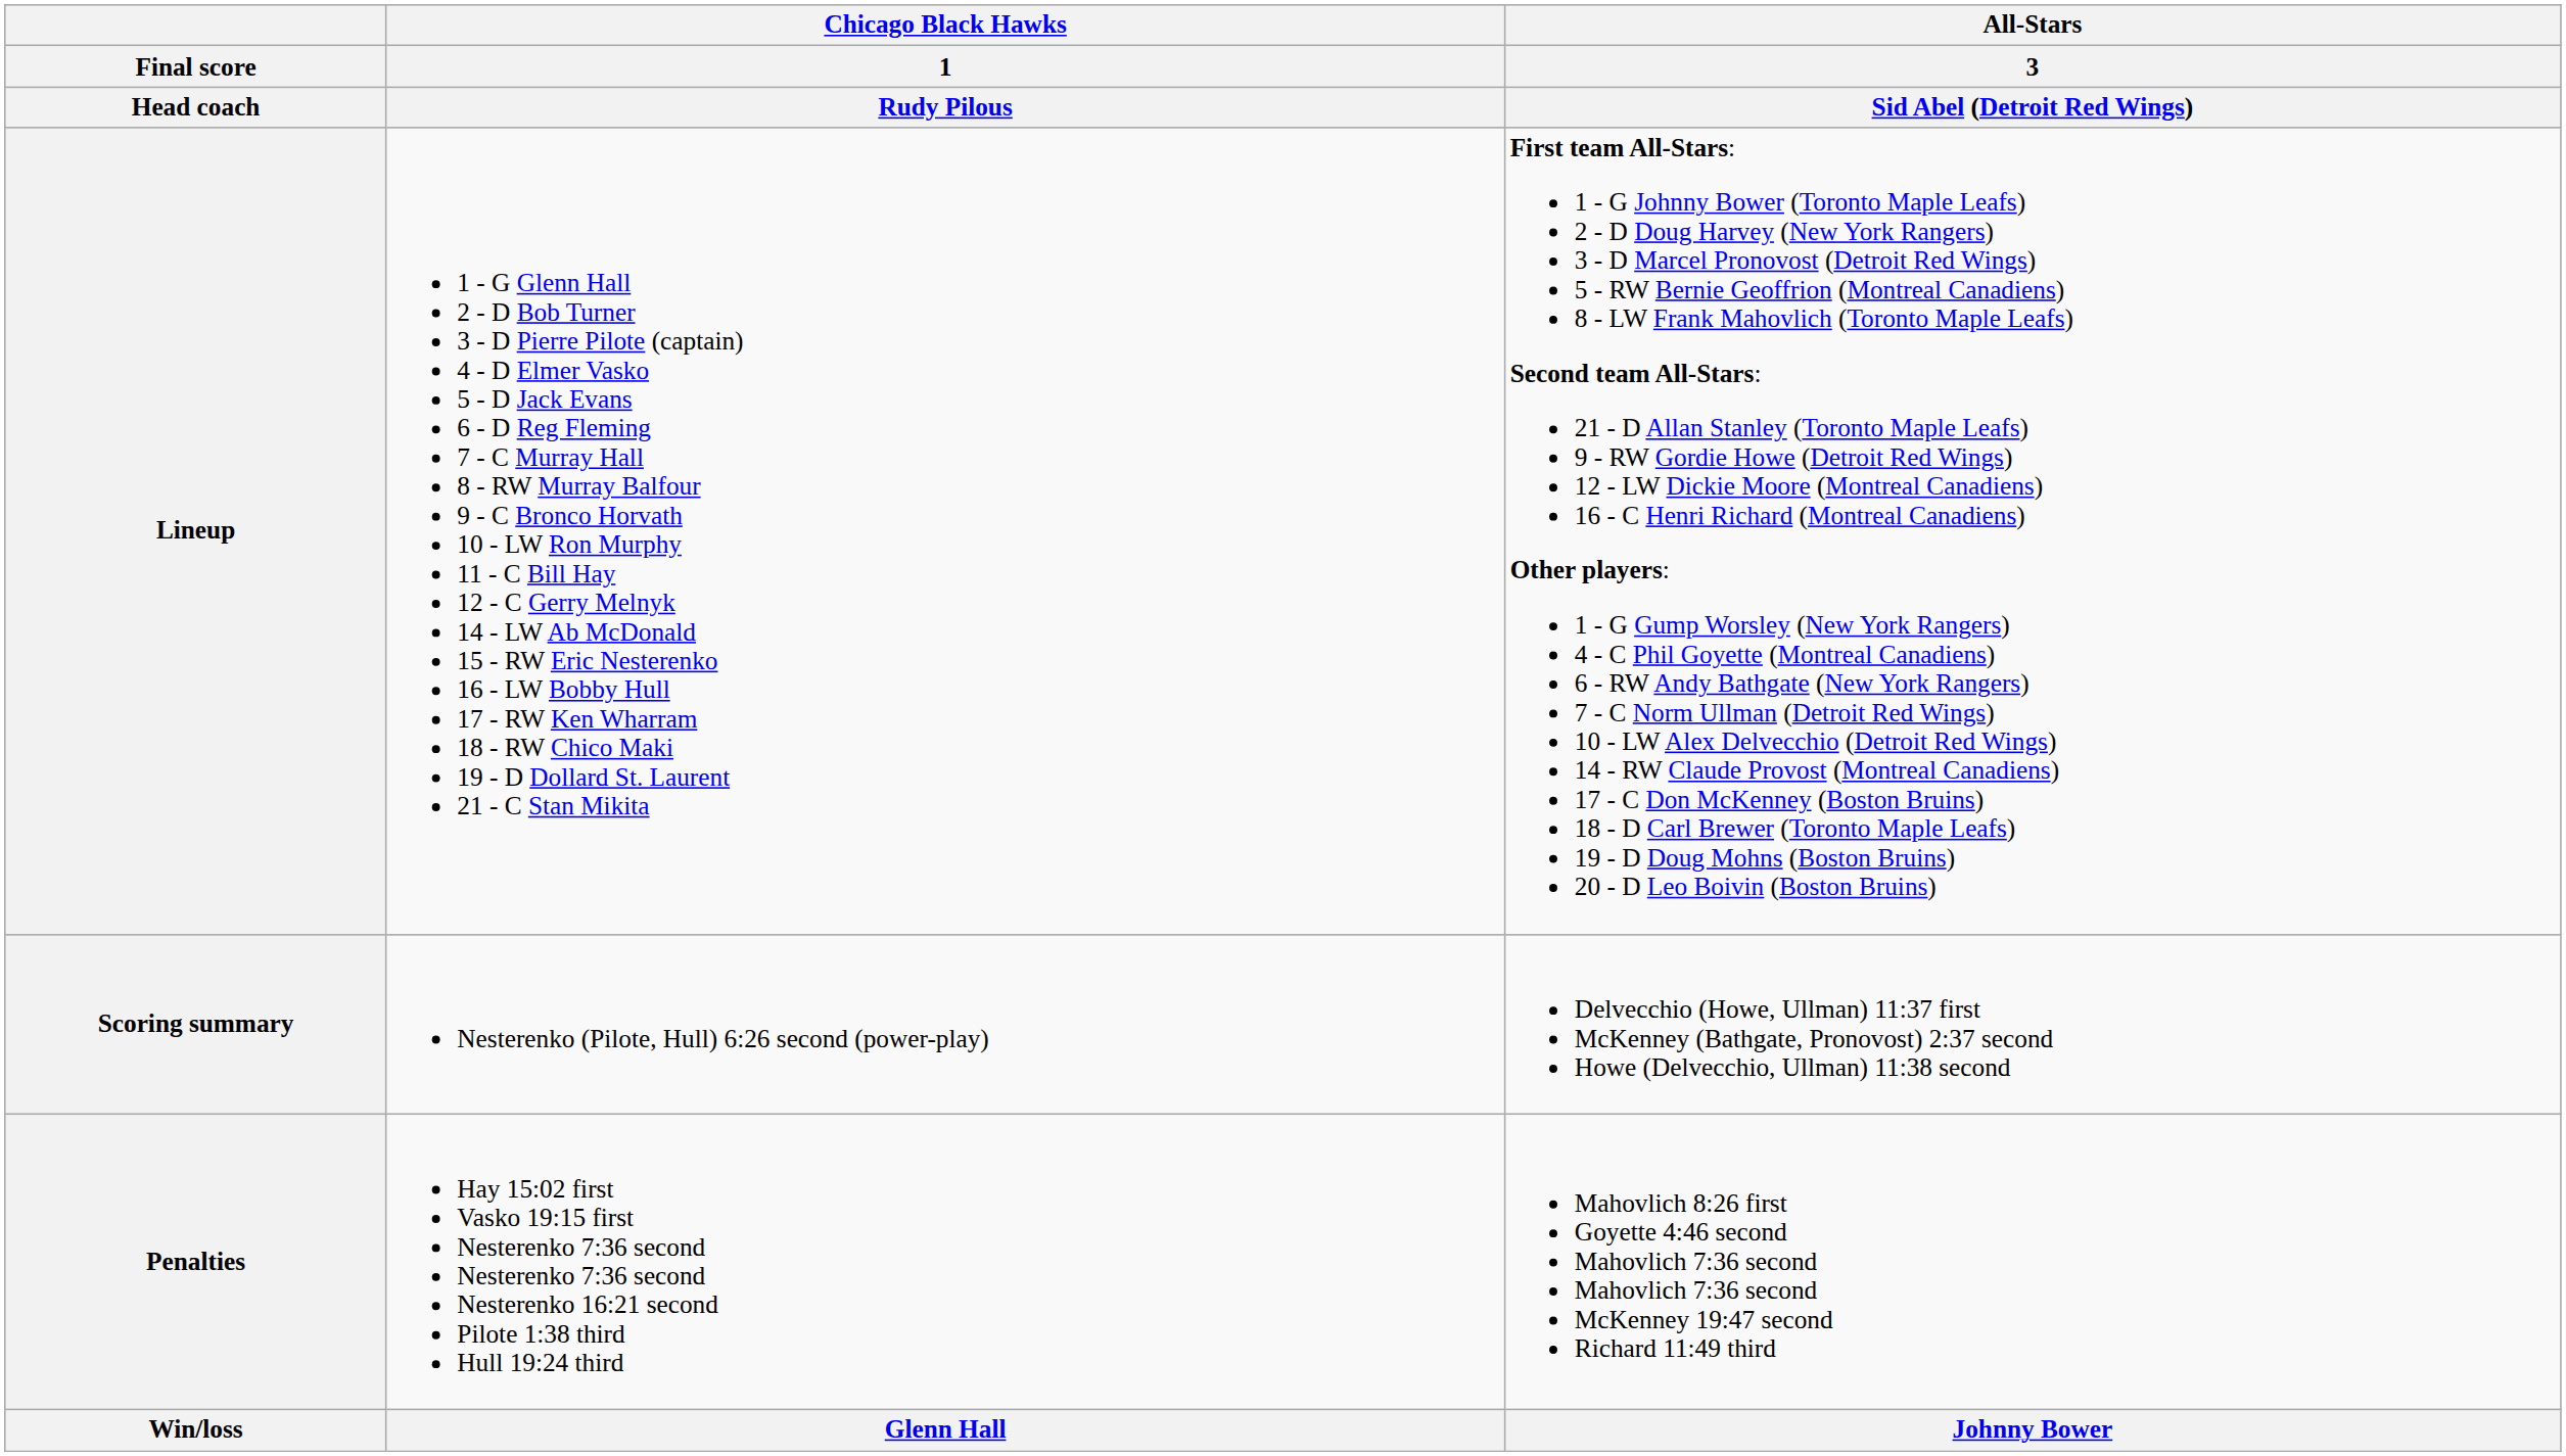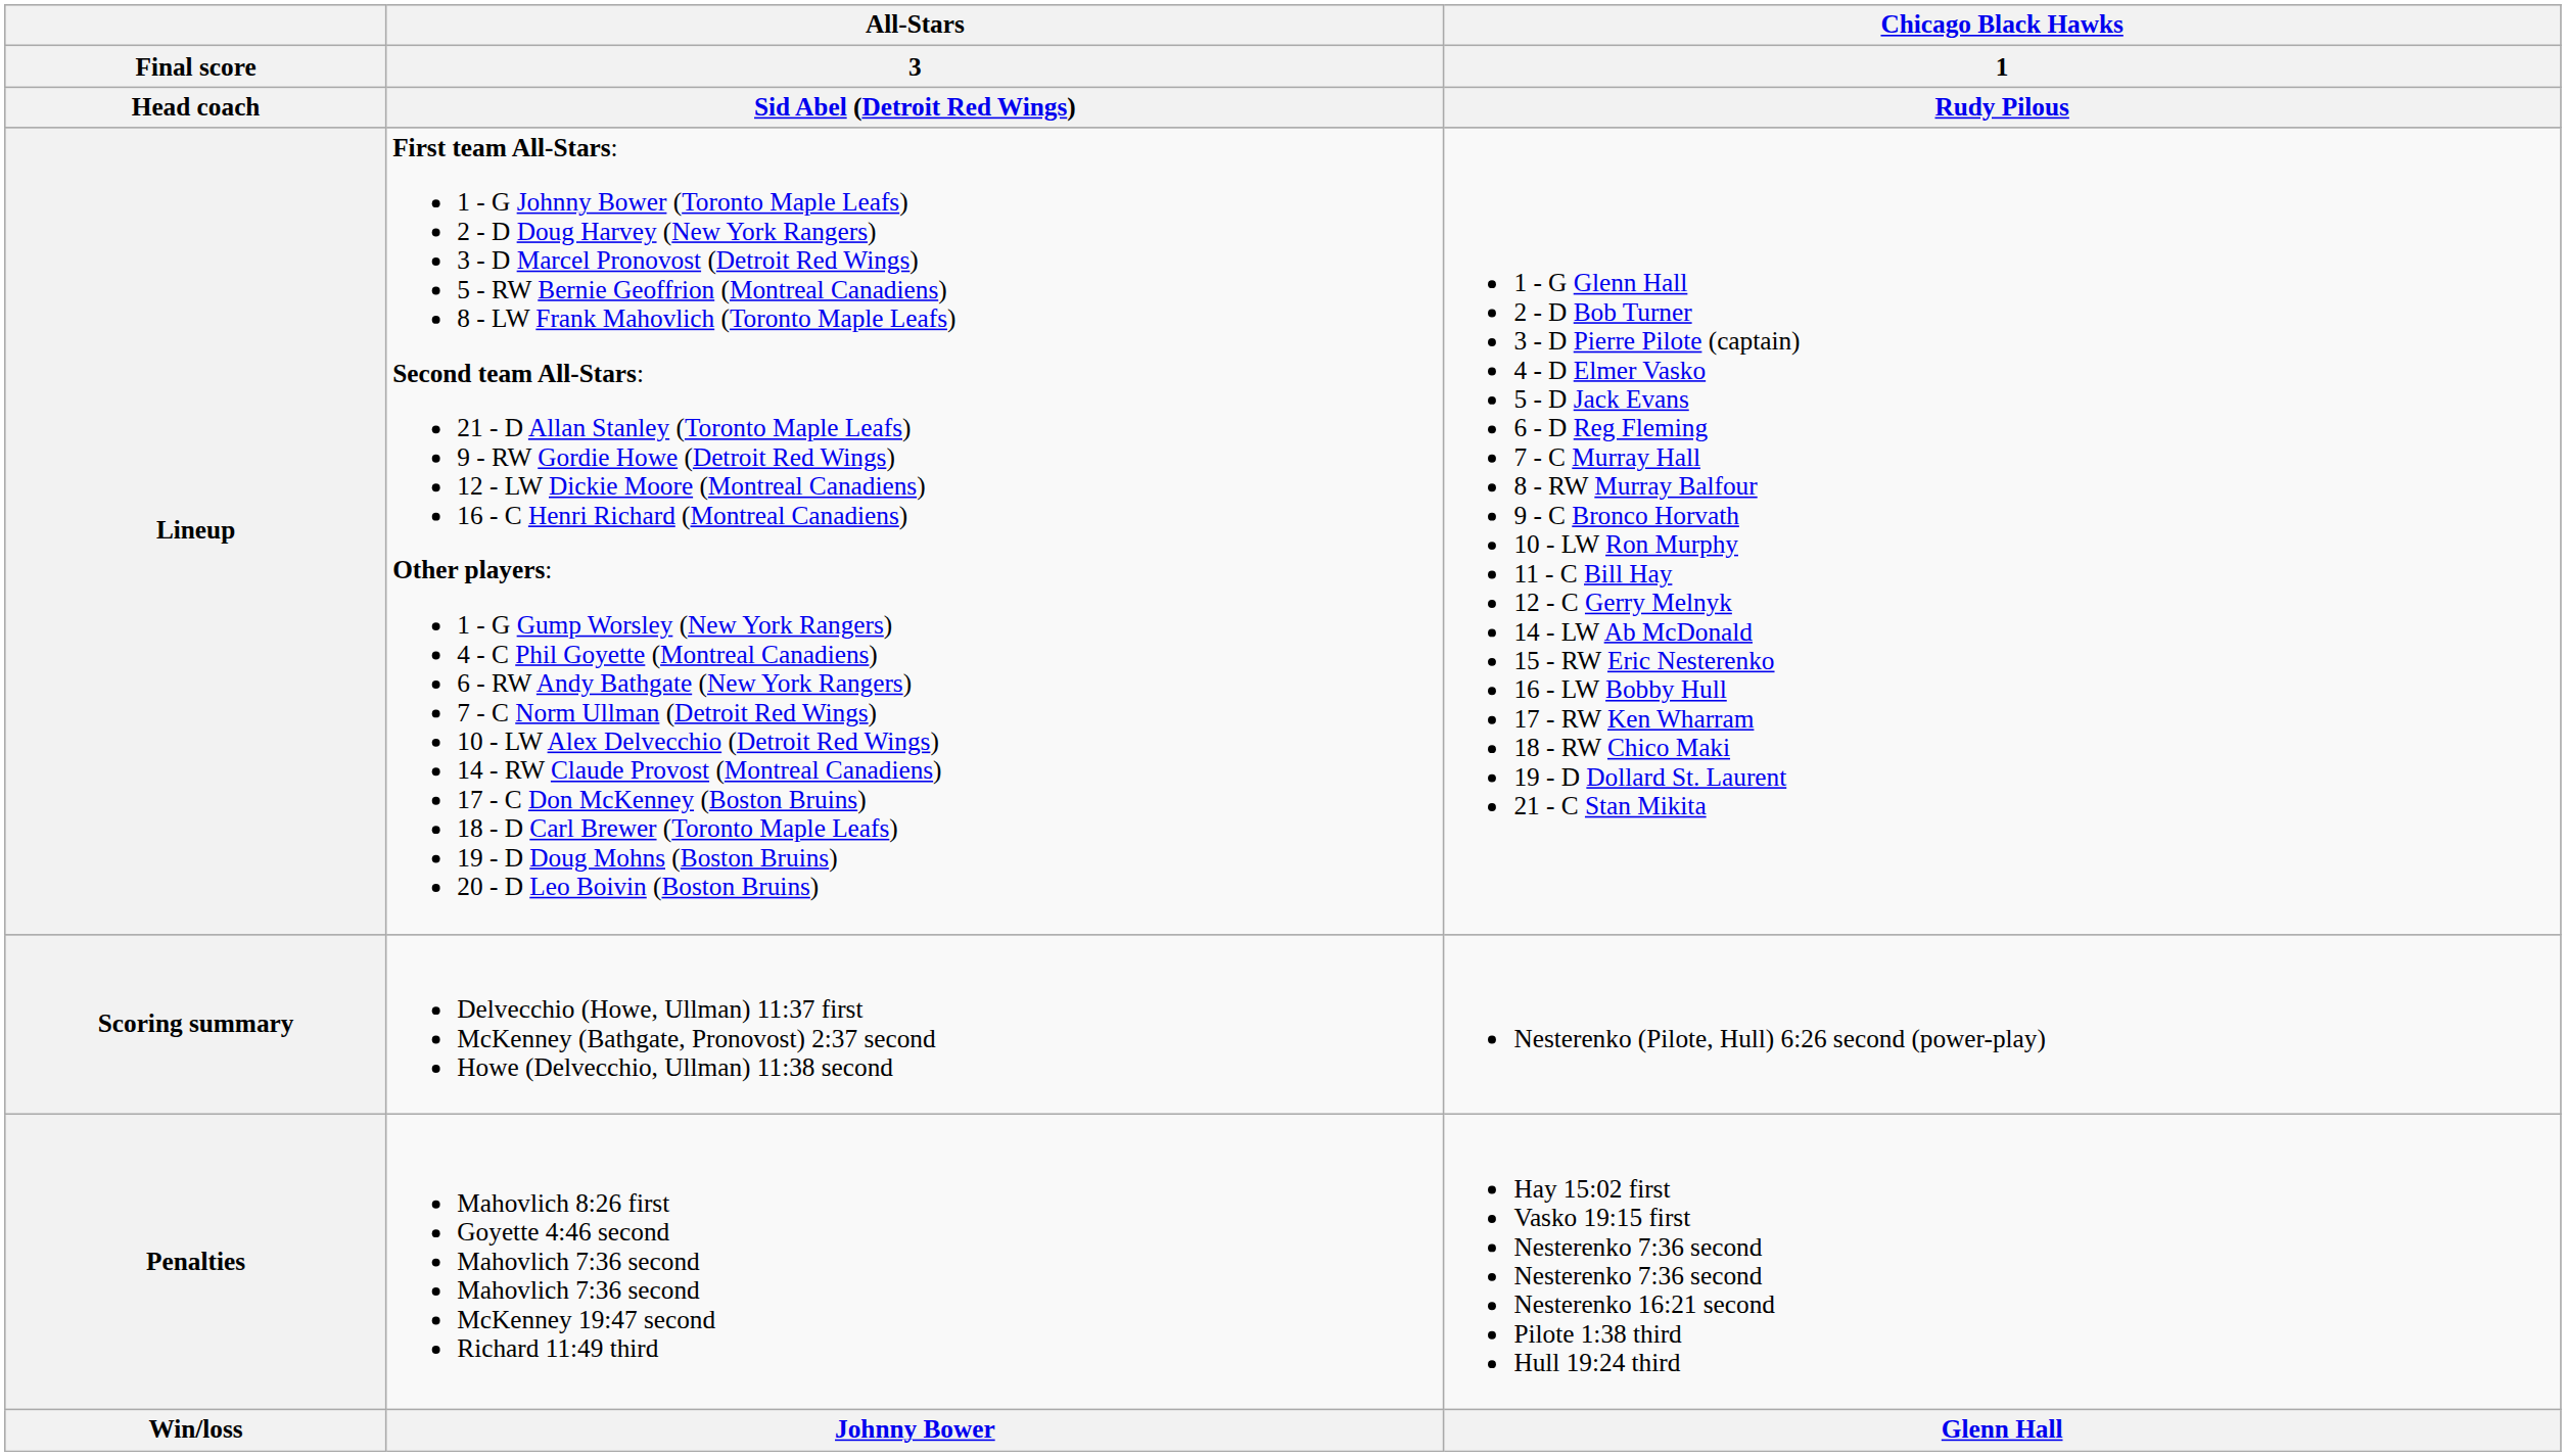columns swapped: Chicago Black Hawks / 1 / Rudy Pilous <-> All-Stars / 3 / Sid Abel (Detroit Red Wings)
